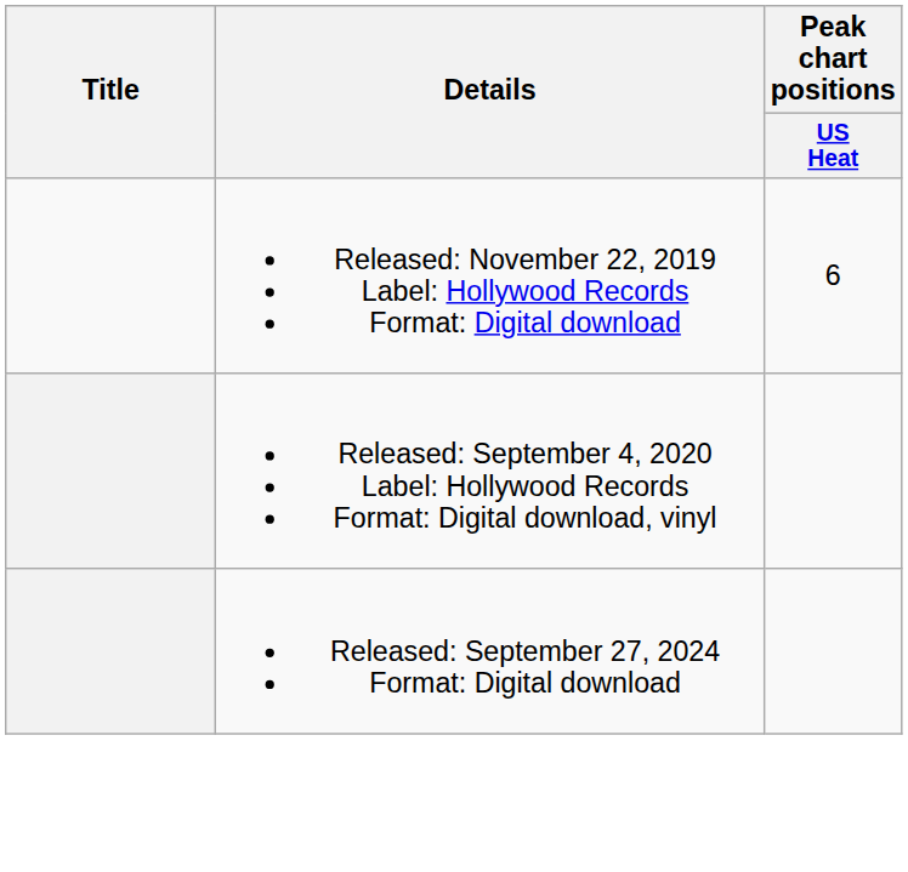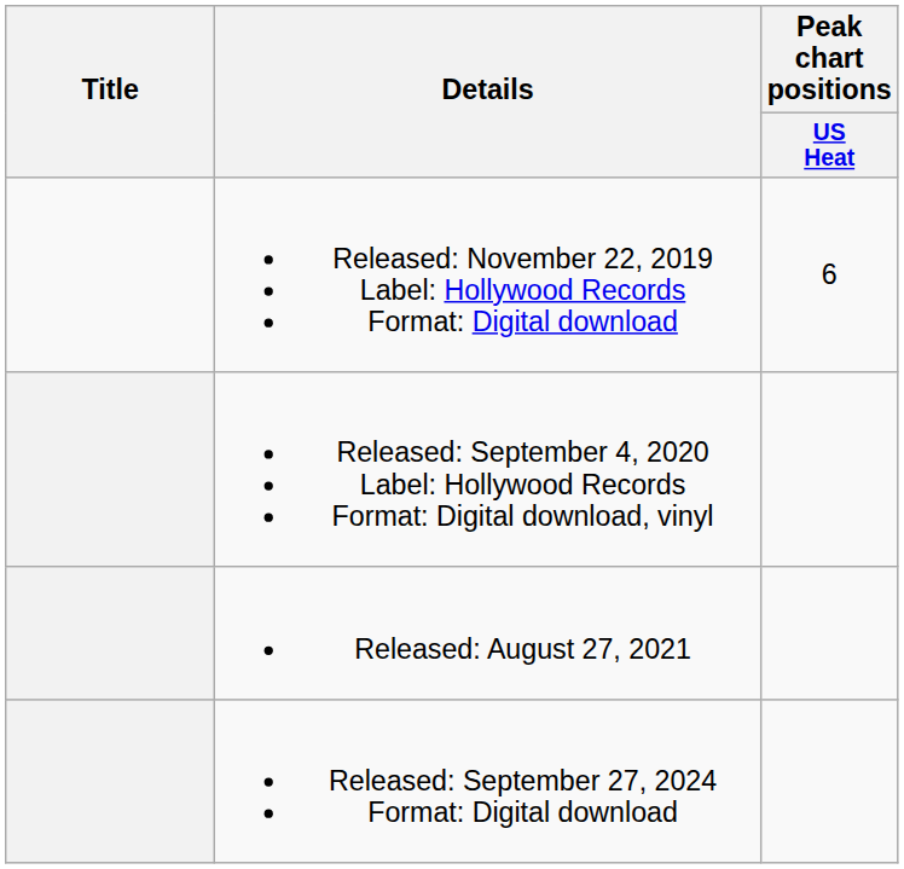+ row: Released: August 27, 2021
